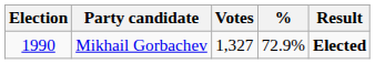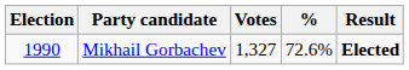Mikhail Gorbachev | %: 72.9% -> 72.6%
